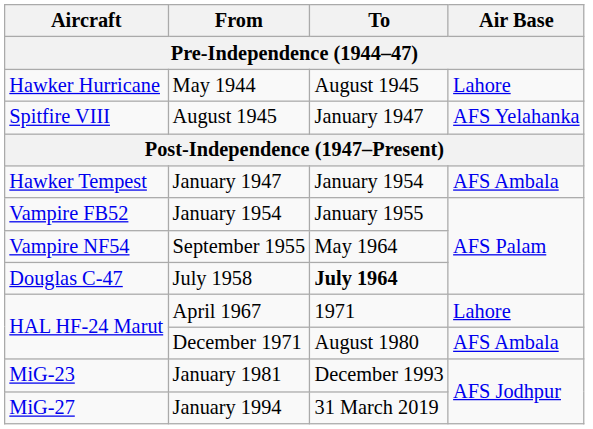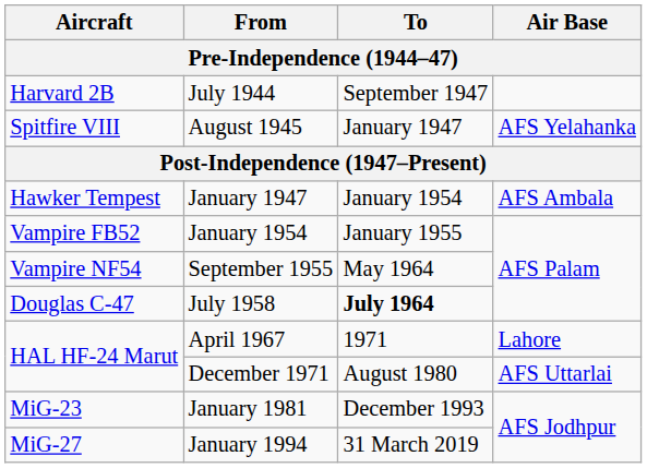- row: Hawker Hurricane | May 1944 | August 1945 | Lahore
+ row: Harvard 2B | July 1944 | September 1947
December 1971 | Air Base: AFS Ambala -> AFS Uttarlai
